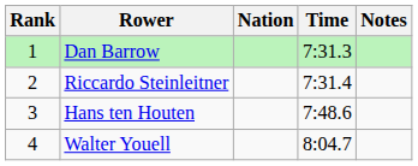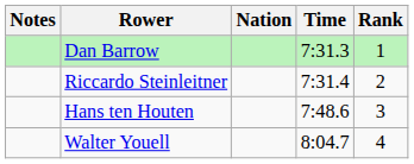columns swapped: Rank <-> Notes
